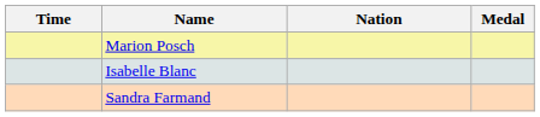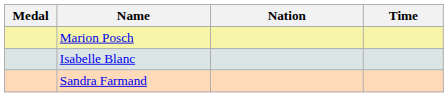columns swapped: Medal <-> Time
